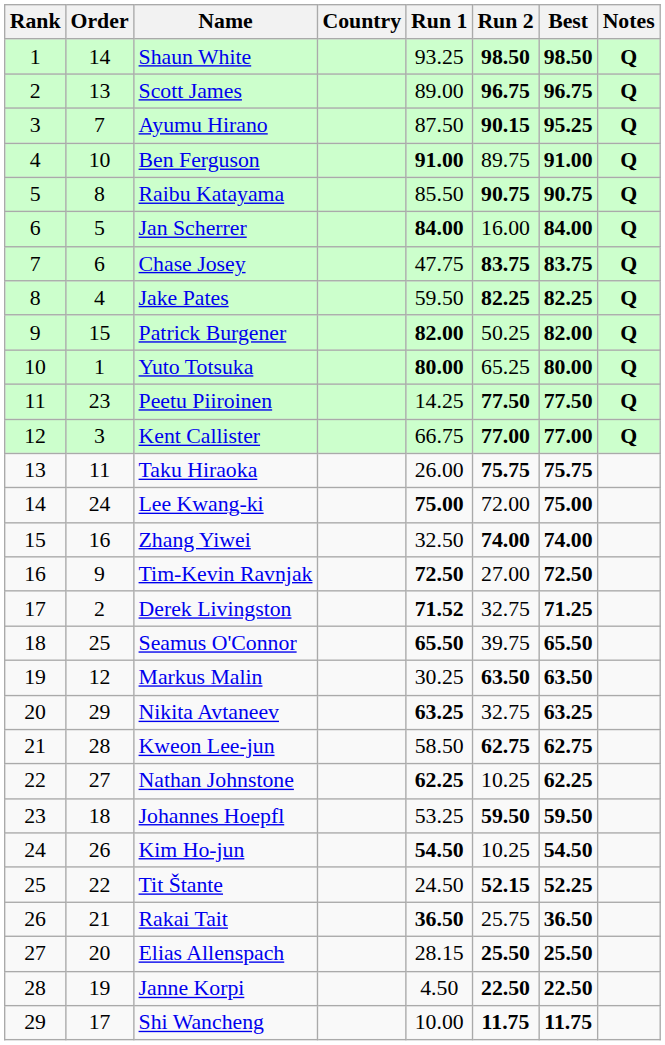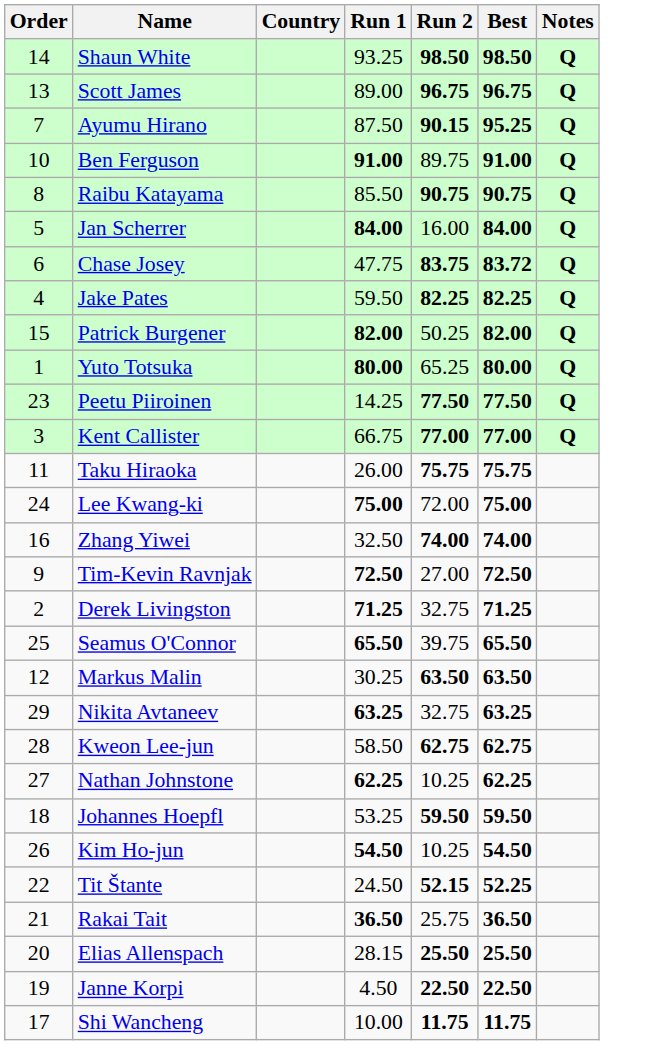- column: Rank | 1 | 2 | 3 | 4 | 5 | 6 | 7 | 8 | 9 | 10 | 11 | 12 | 13 | 14 | 15 | 16 | 17 | 18 | 19 | 20 | 21 | 22 | 23 | 24 | 25 | 26 | 27 | 28 | 29
Chase Josey | Best: 83.75 -> 83.72
Derek Livingston | Run 1: 71.52 -> 71.25
